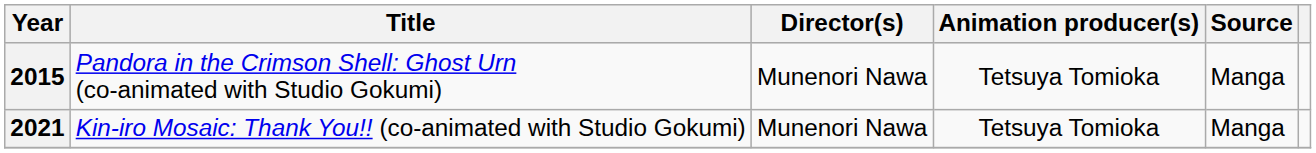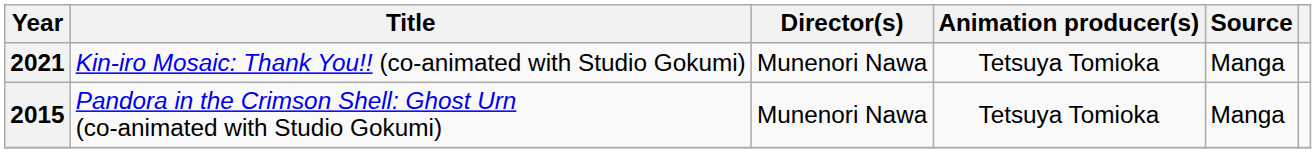rows swapped: 2015 <-> 2021
